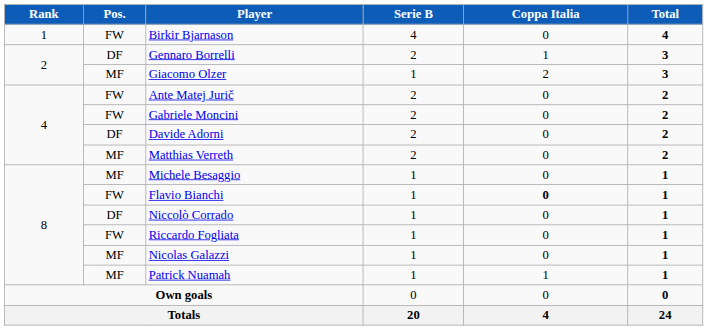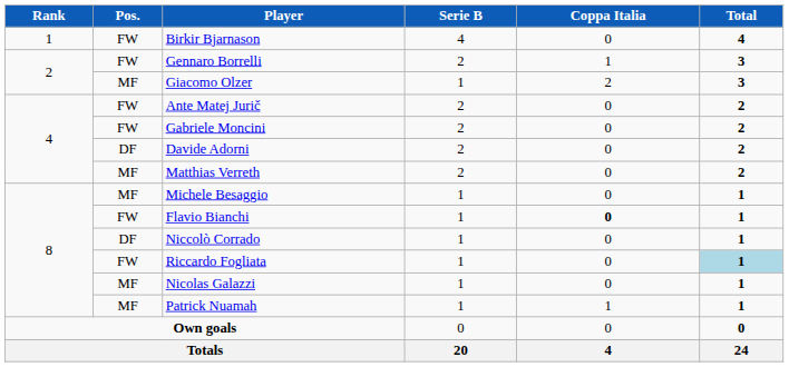Gennaro Borrelli | Pos.: DF -> FW
Riccardo Fogliata | Total: no background -> lightblue background
